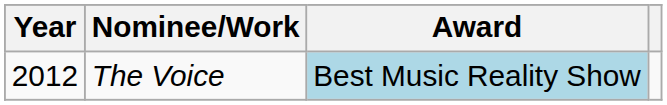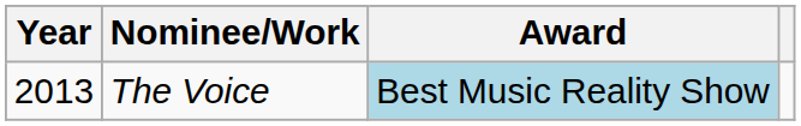The Voice | Year: 2012 -> 2013
